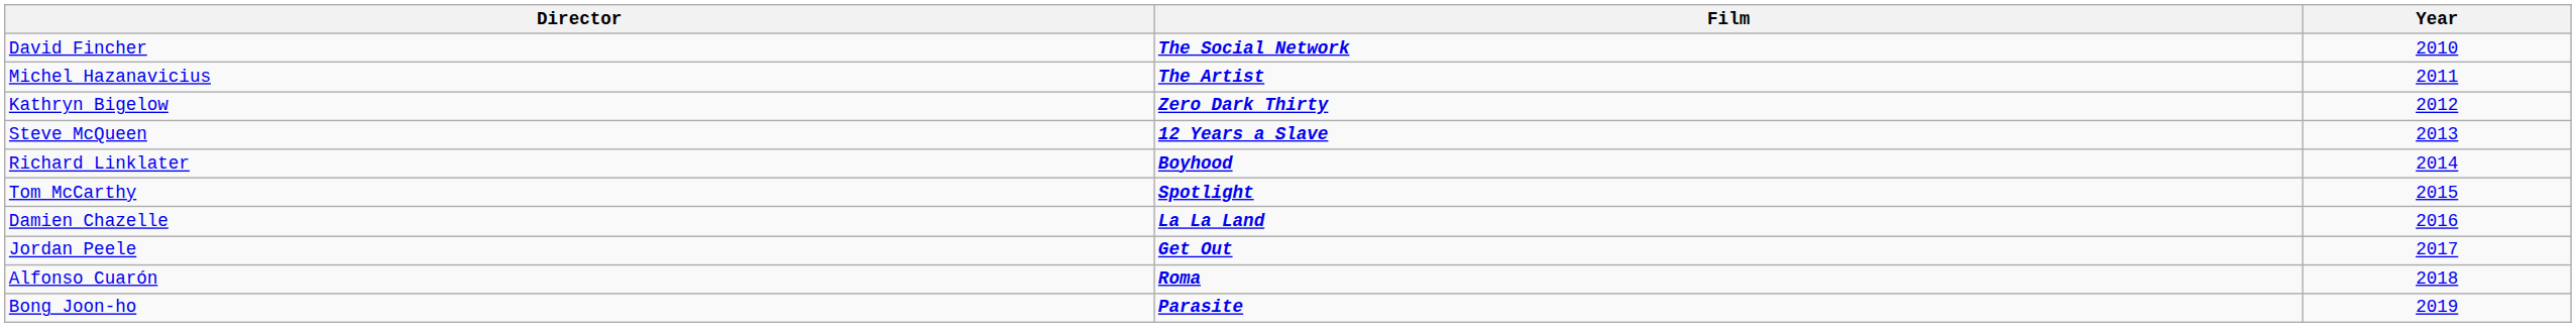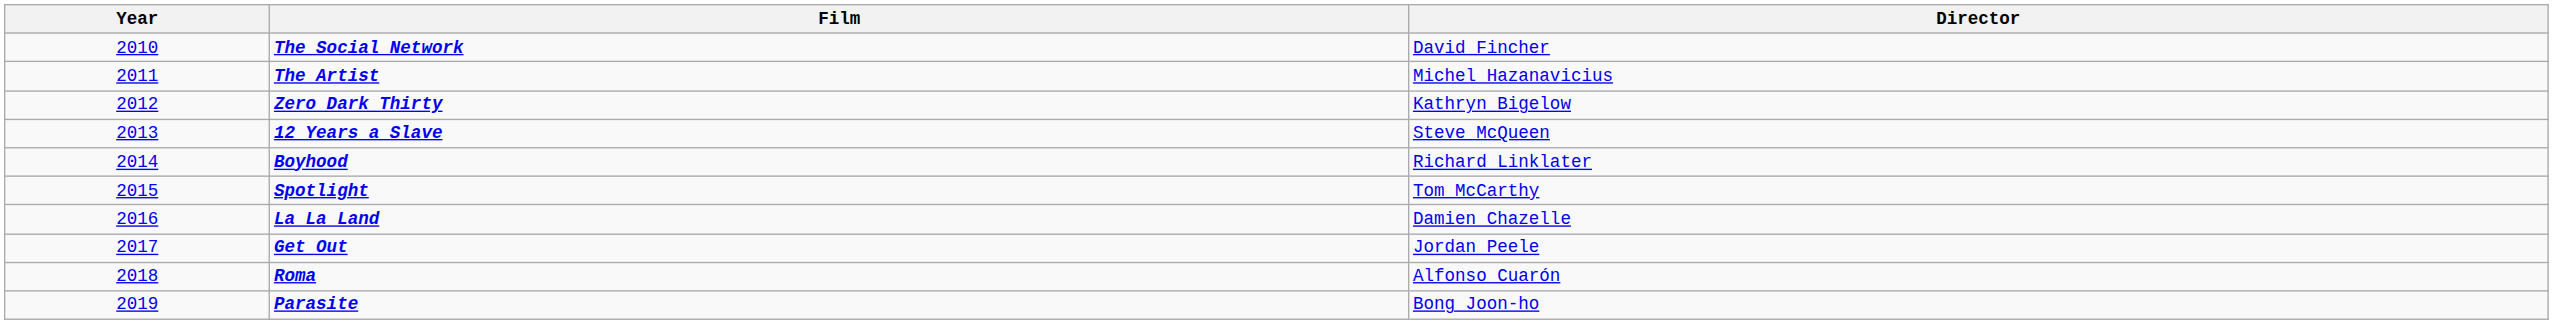columns swapped: Year <-> Director
